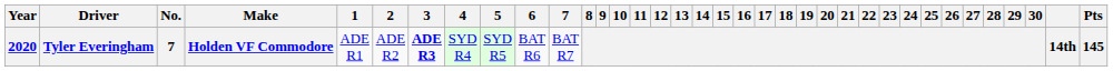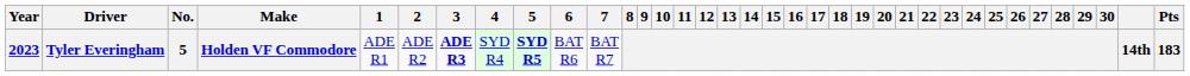Tyler Everingham | Year: 2020 -> 2023
Tyler Everingham | No.: 7 -> 5
Tyler Everingham | 5: normal -> bold
Tyler Everingham | Pts: 145 -> 183
